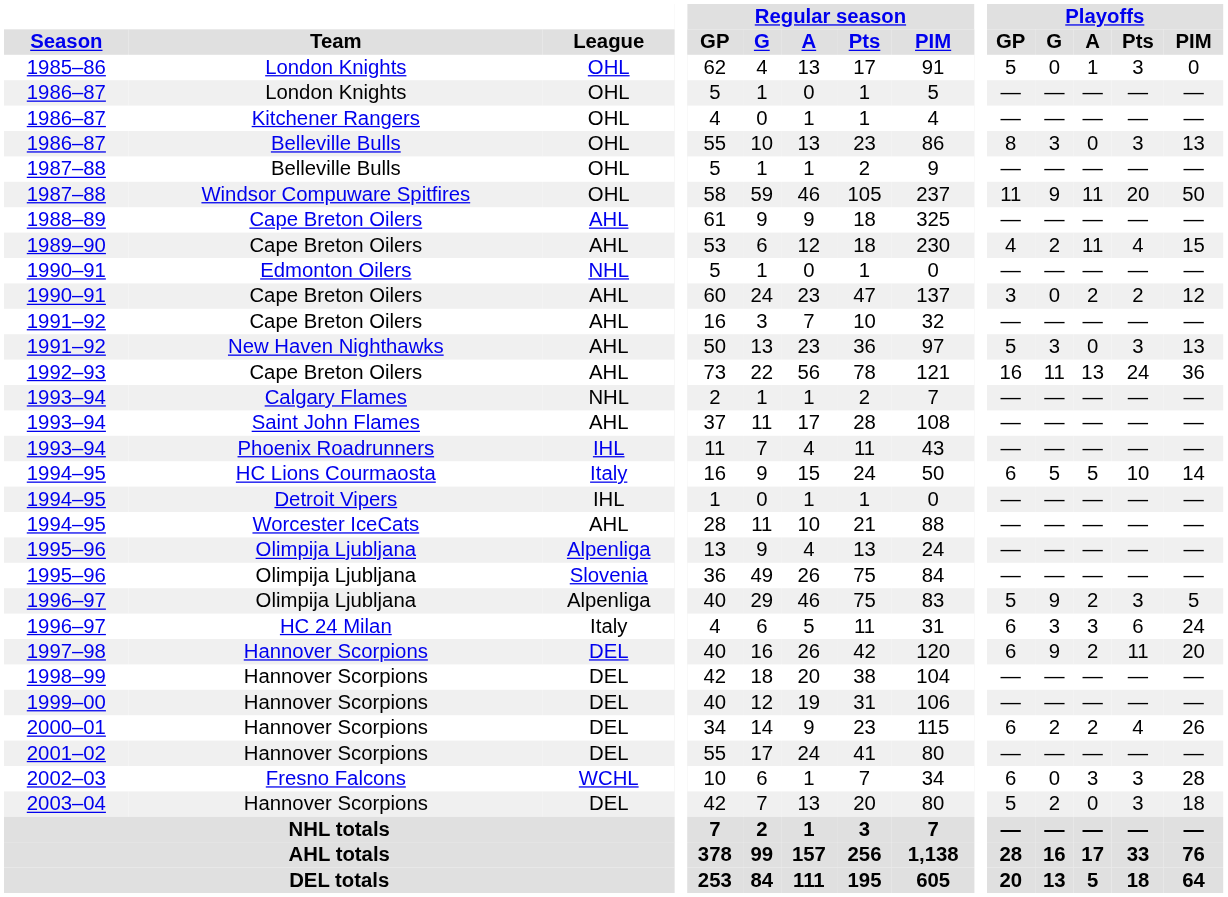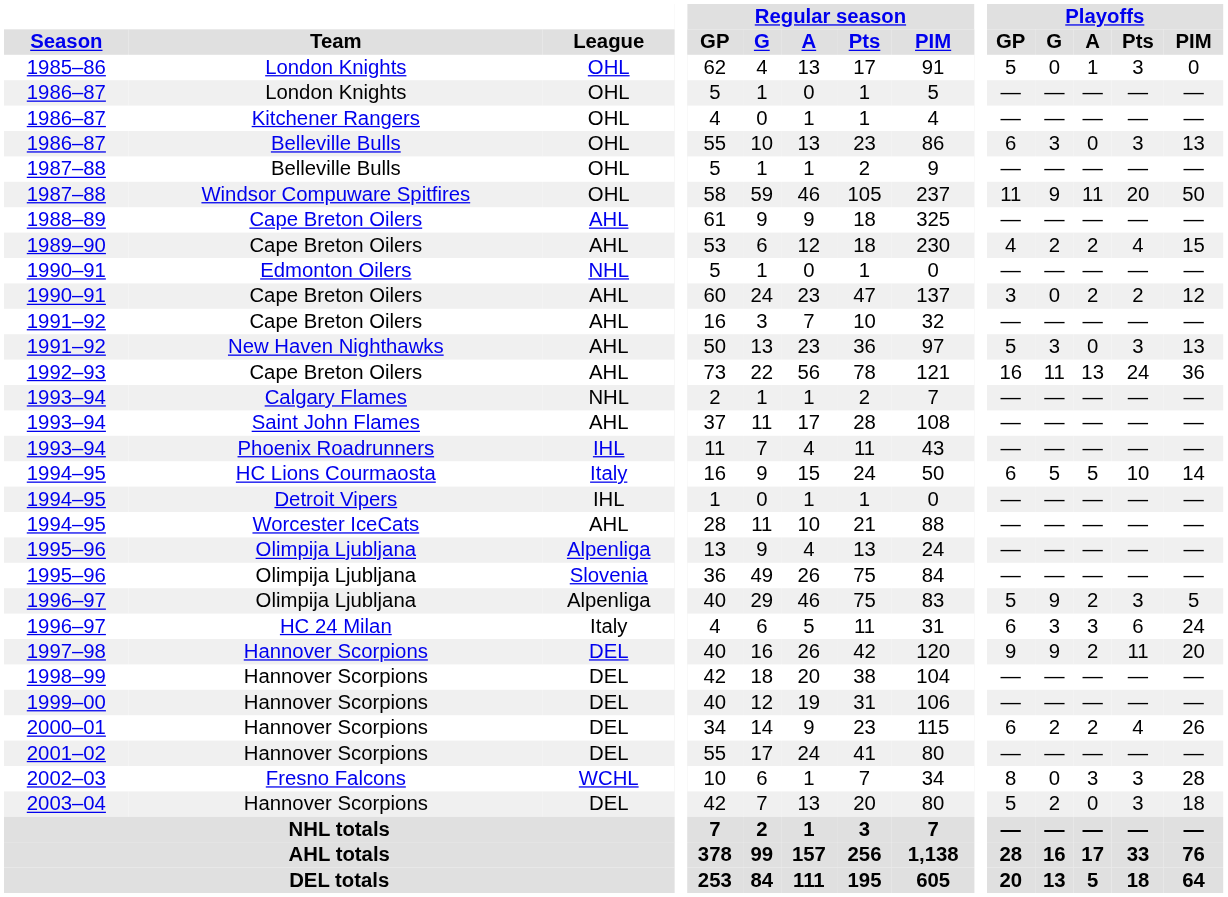1986–87 / Belleville Bulls | Playoffs / GP: 8 -> 6
1989–90 | Playoffs / A: 11 -> 2
1997–98 | Playoffs / GP: 6 -> 9
2002–03 | Playoffs / GP: 6 -> 8
